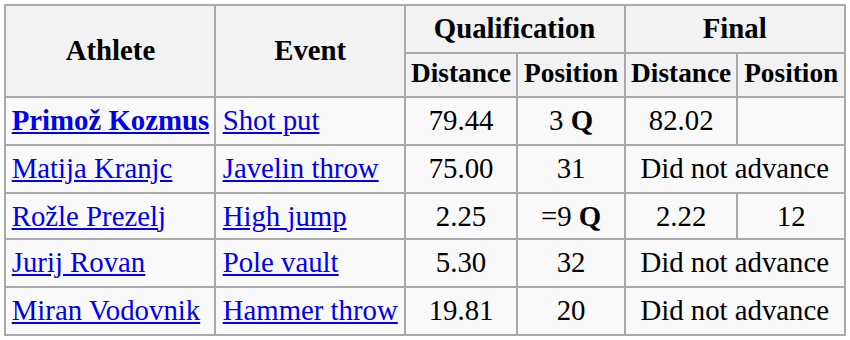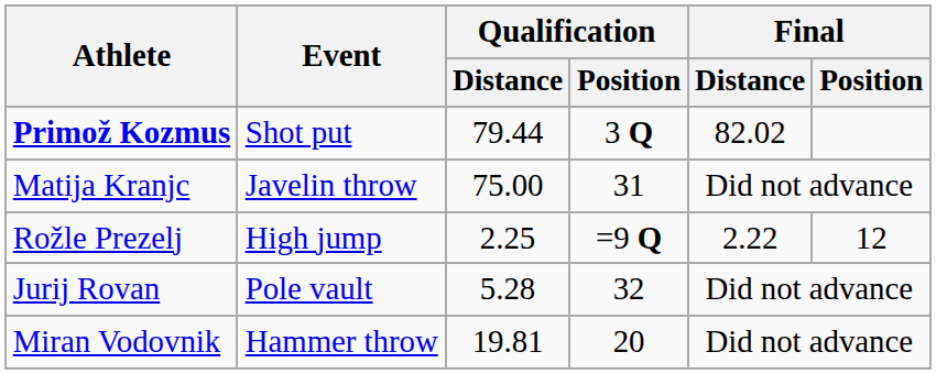Jurij Rovan | Qualification / Distance: 5.30 -> 5.28
